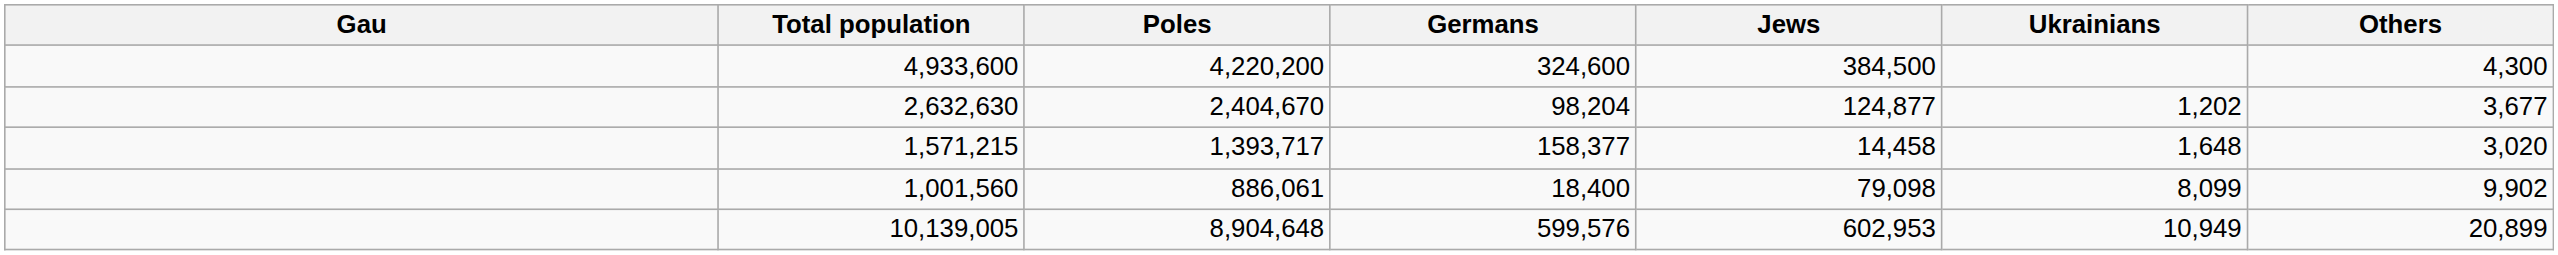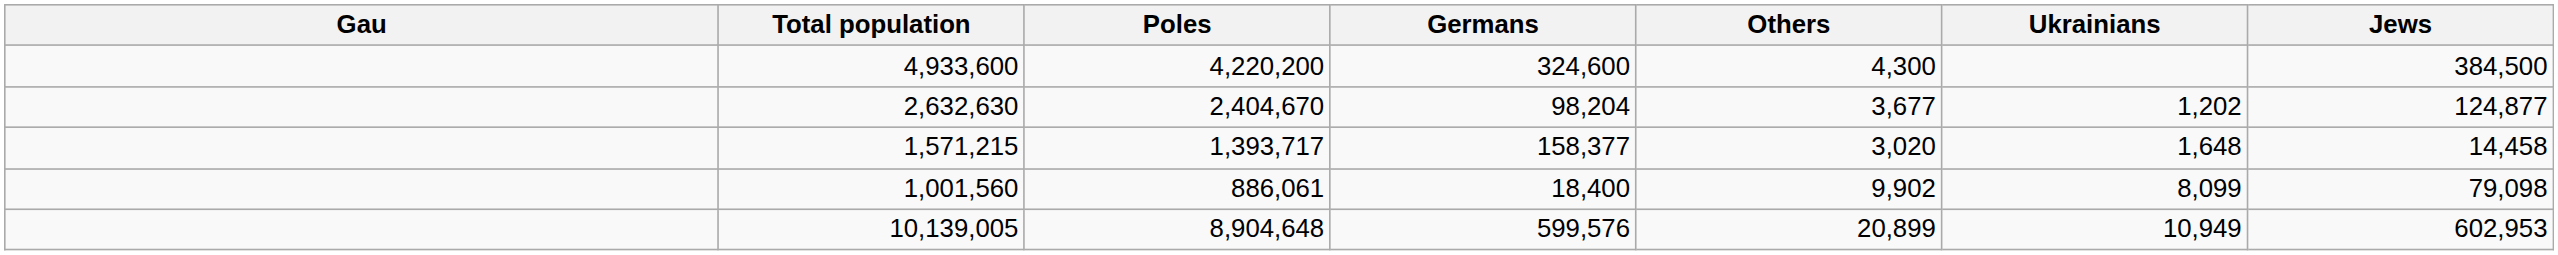columns swapped: Jews <-> Others
